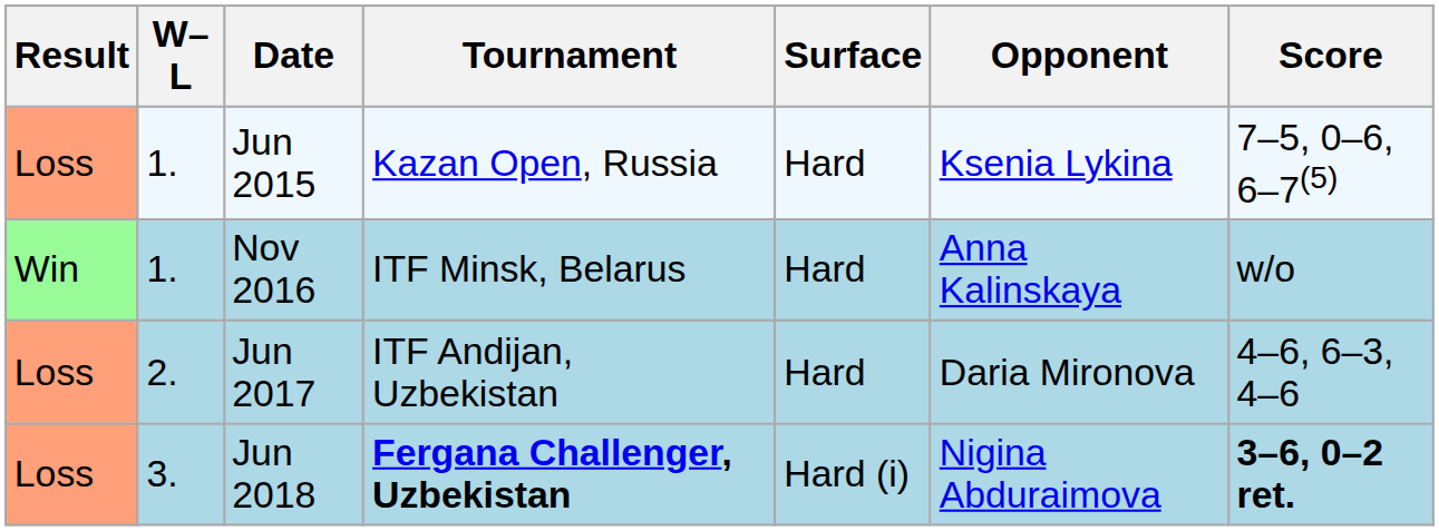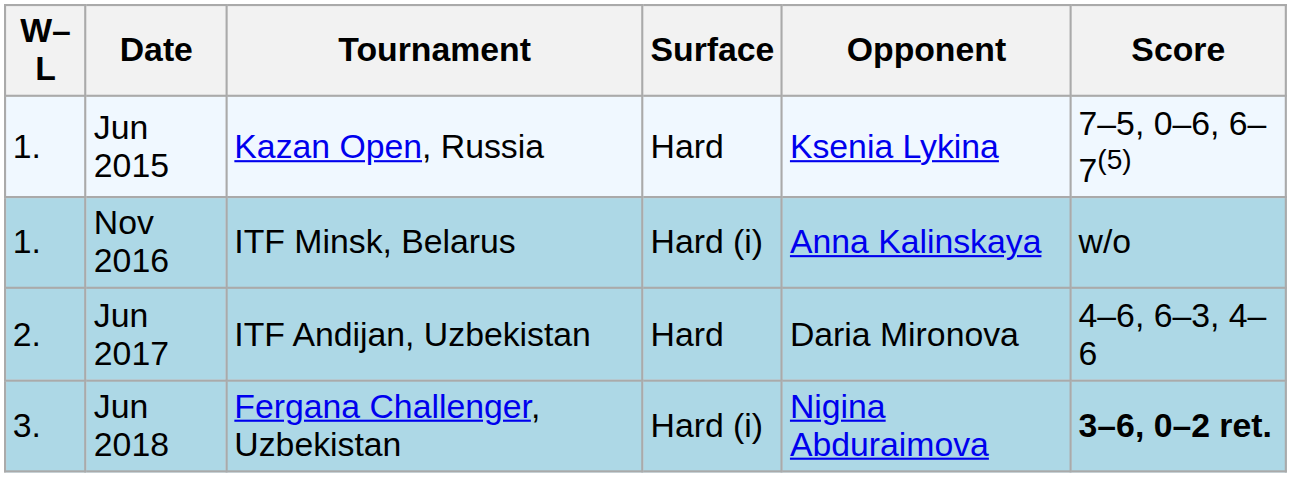- column: Result | Loss | Win | Loss | Loss
Nov 2016 | Surface: Hard -> Hard (i)
Jun 2018 | Tournament: bold -> normal
